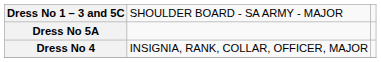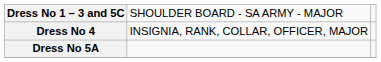rows swapped: Dress No 5A <-> Dress No 4
